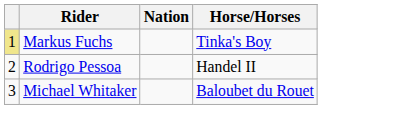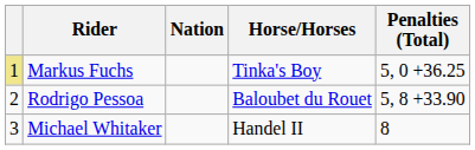+ column: Penalties (Total) | 5, 0 +36.25 | 5, 8 +33.90 | 8
Rodrigo Pessoa | Horse/Horses: Handel II -> Baloubet du Rouet
Michael Whitaker | Horse/Horses: Baloubet du Rouet -> Handel II
